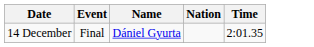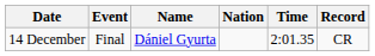+ column: Record | CR
